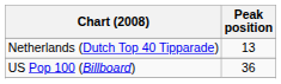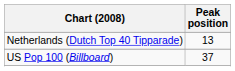US Pop 100 (Billboard) | Peak position: 36 -> 37
